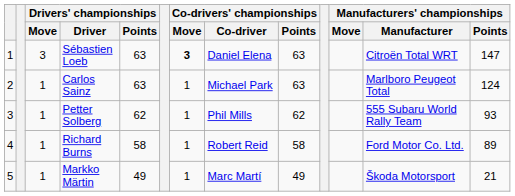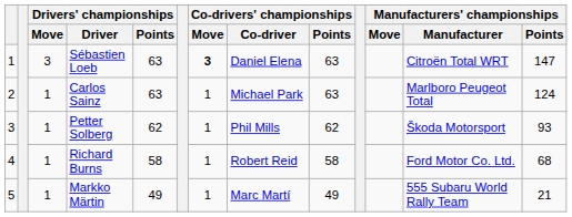Petter Solberg | Manufacturers' championships / Manufacturer: 555 Subaru World Rally Team -> Škoda Motorsport
Richard Burns | Manufacturers' championships / Points: 89 -> 68
Markko Märtin | Manufacturers' championships / Manufacturer: Škoda Motorsport -> 555 Subaru World Rally Team
